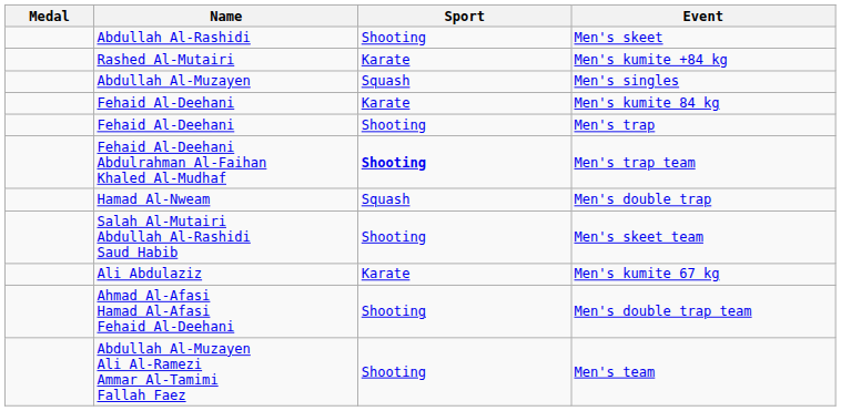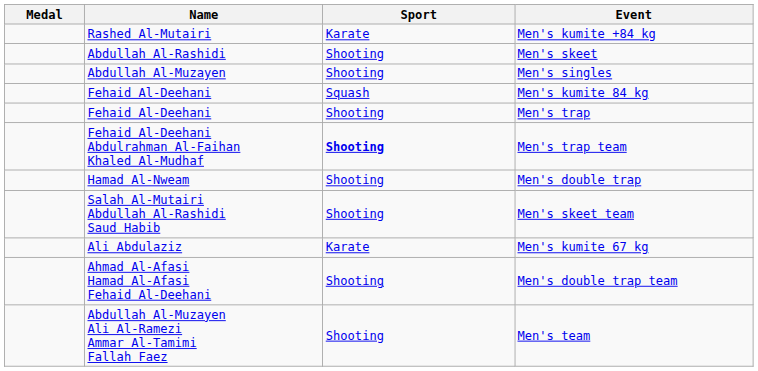rows swapped: Men's kumite +84 kg <-> Men's skeet
Men's singles | Sport: Squash -> Shooting
Men's kumite 84 kg | Sport: Karate -> Squash
Men's double trap | Sport: Squash -> Shooting
